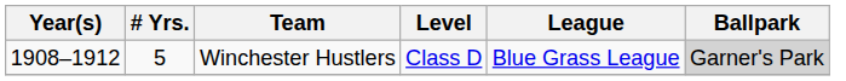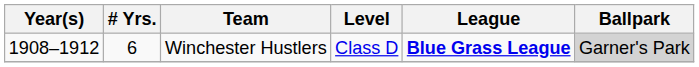Winchester Hustlers | # Yrs.: 5 -> 6
Winchester Hustlers | League: normal -> bold
